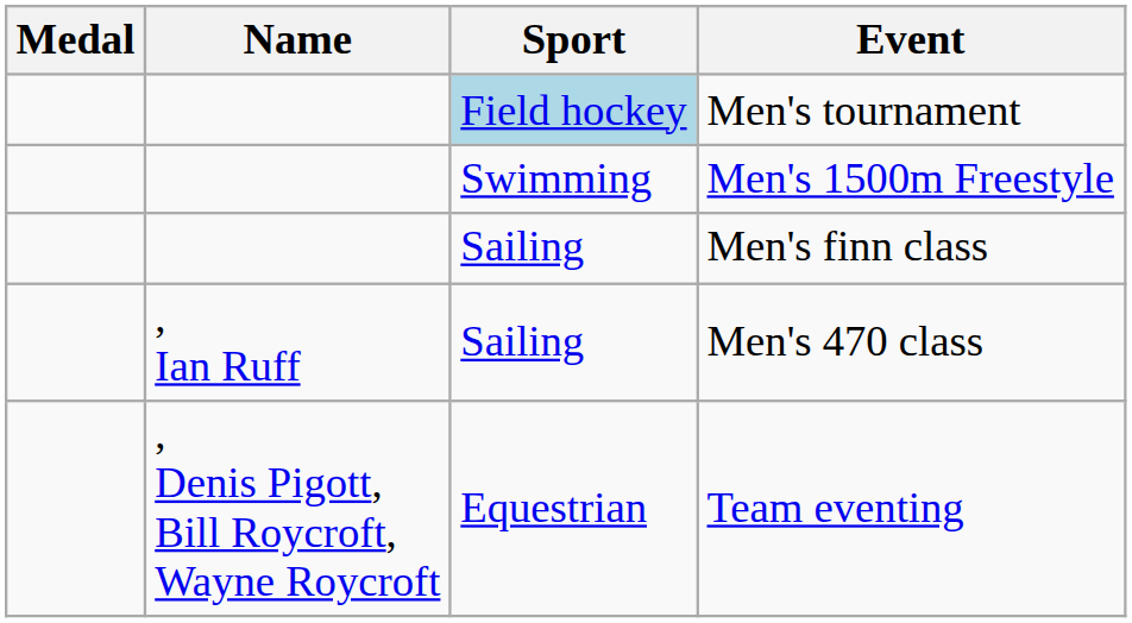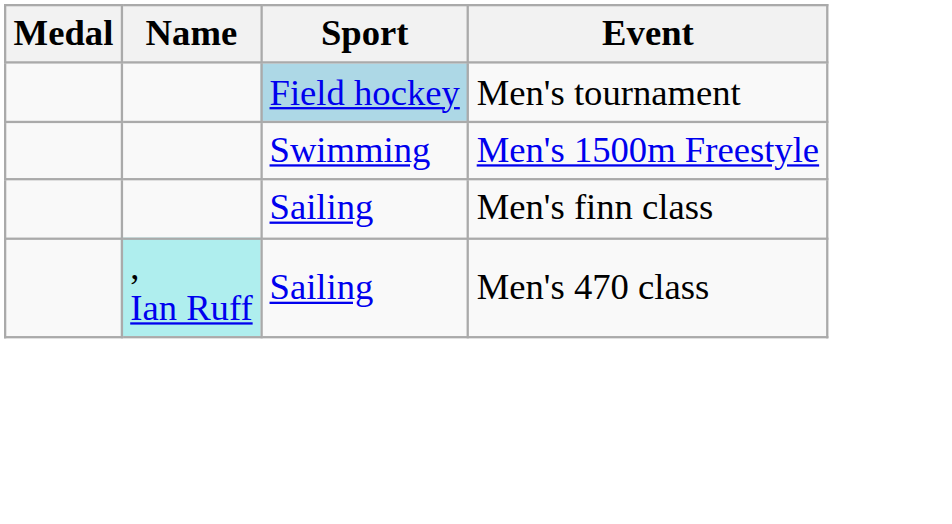Men's 470 class | Name: no background -> paleturquoise background
- row: , Denis Pigott, Bill Roycroft, Wayne Roycroft | Equestrian | Team eventing
